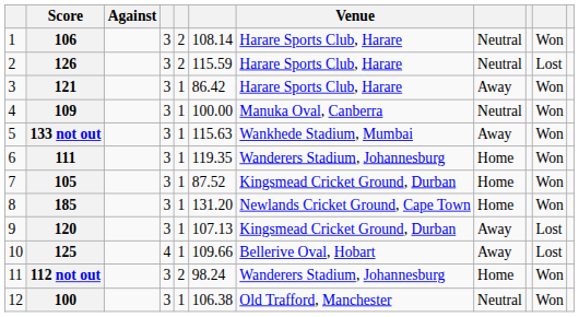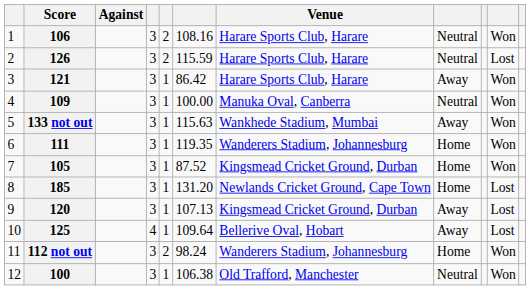106 | column 6: 108.14 -> 108.16
185 | column 10: Won -> Lost
125 | column 6: 109.66 -> 109.64
